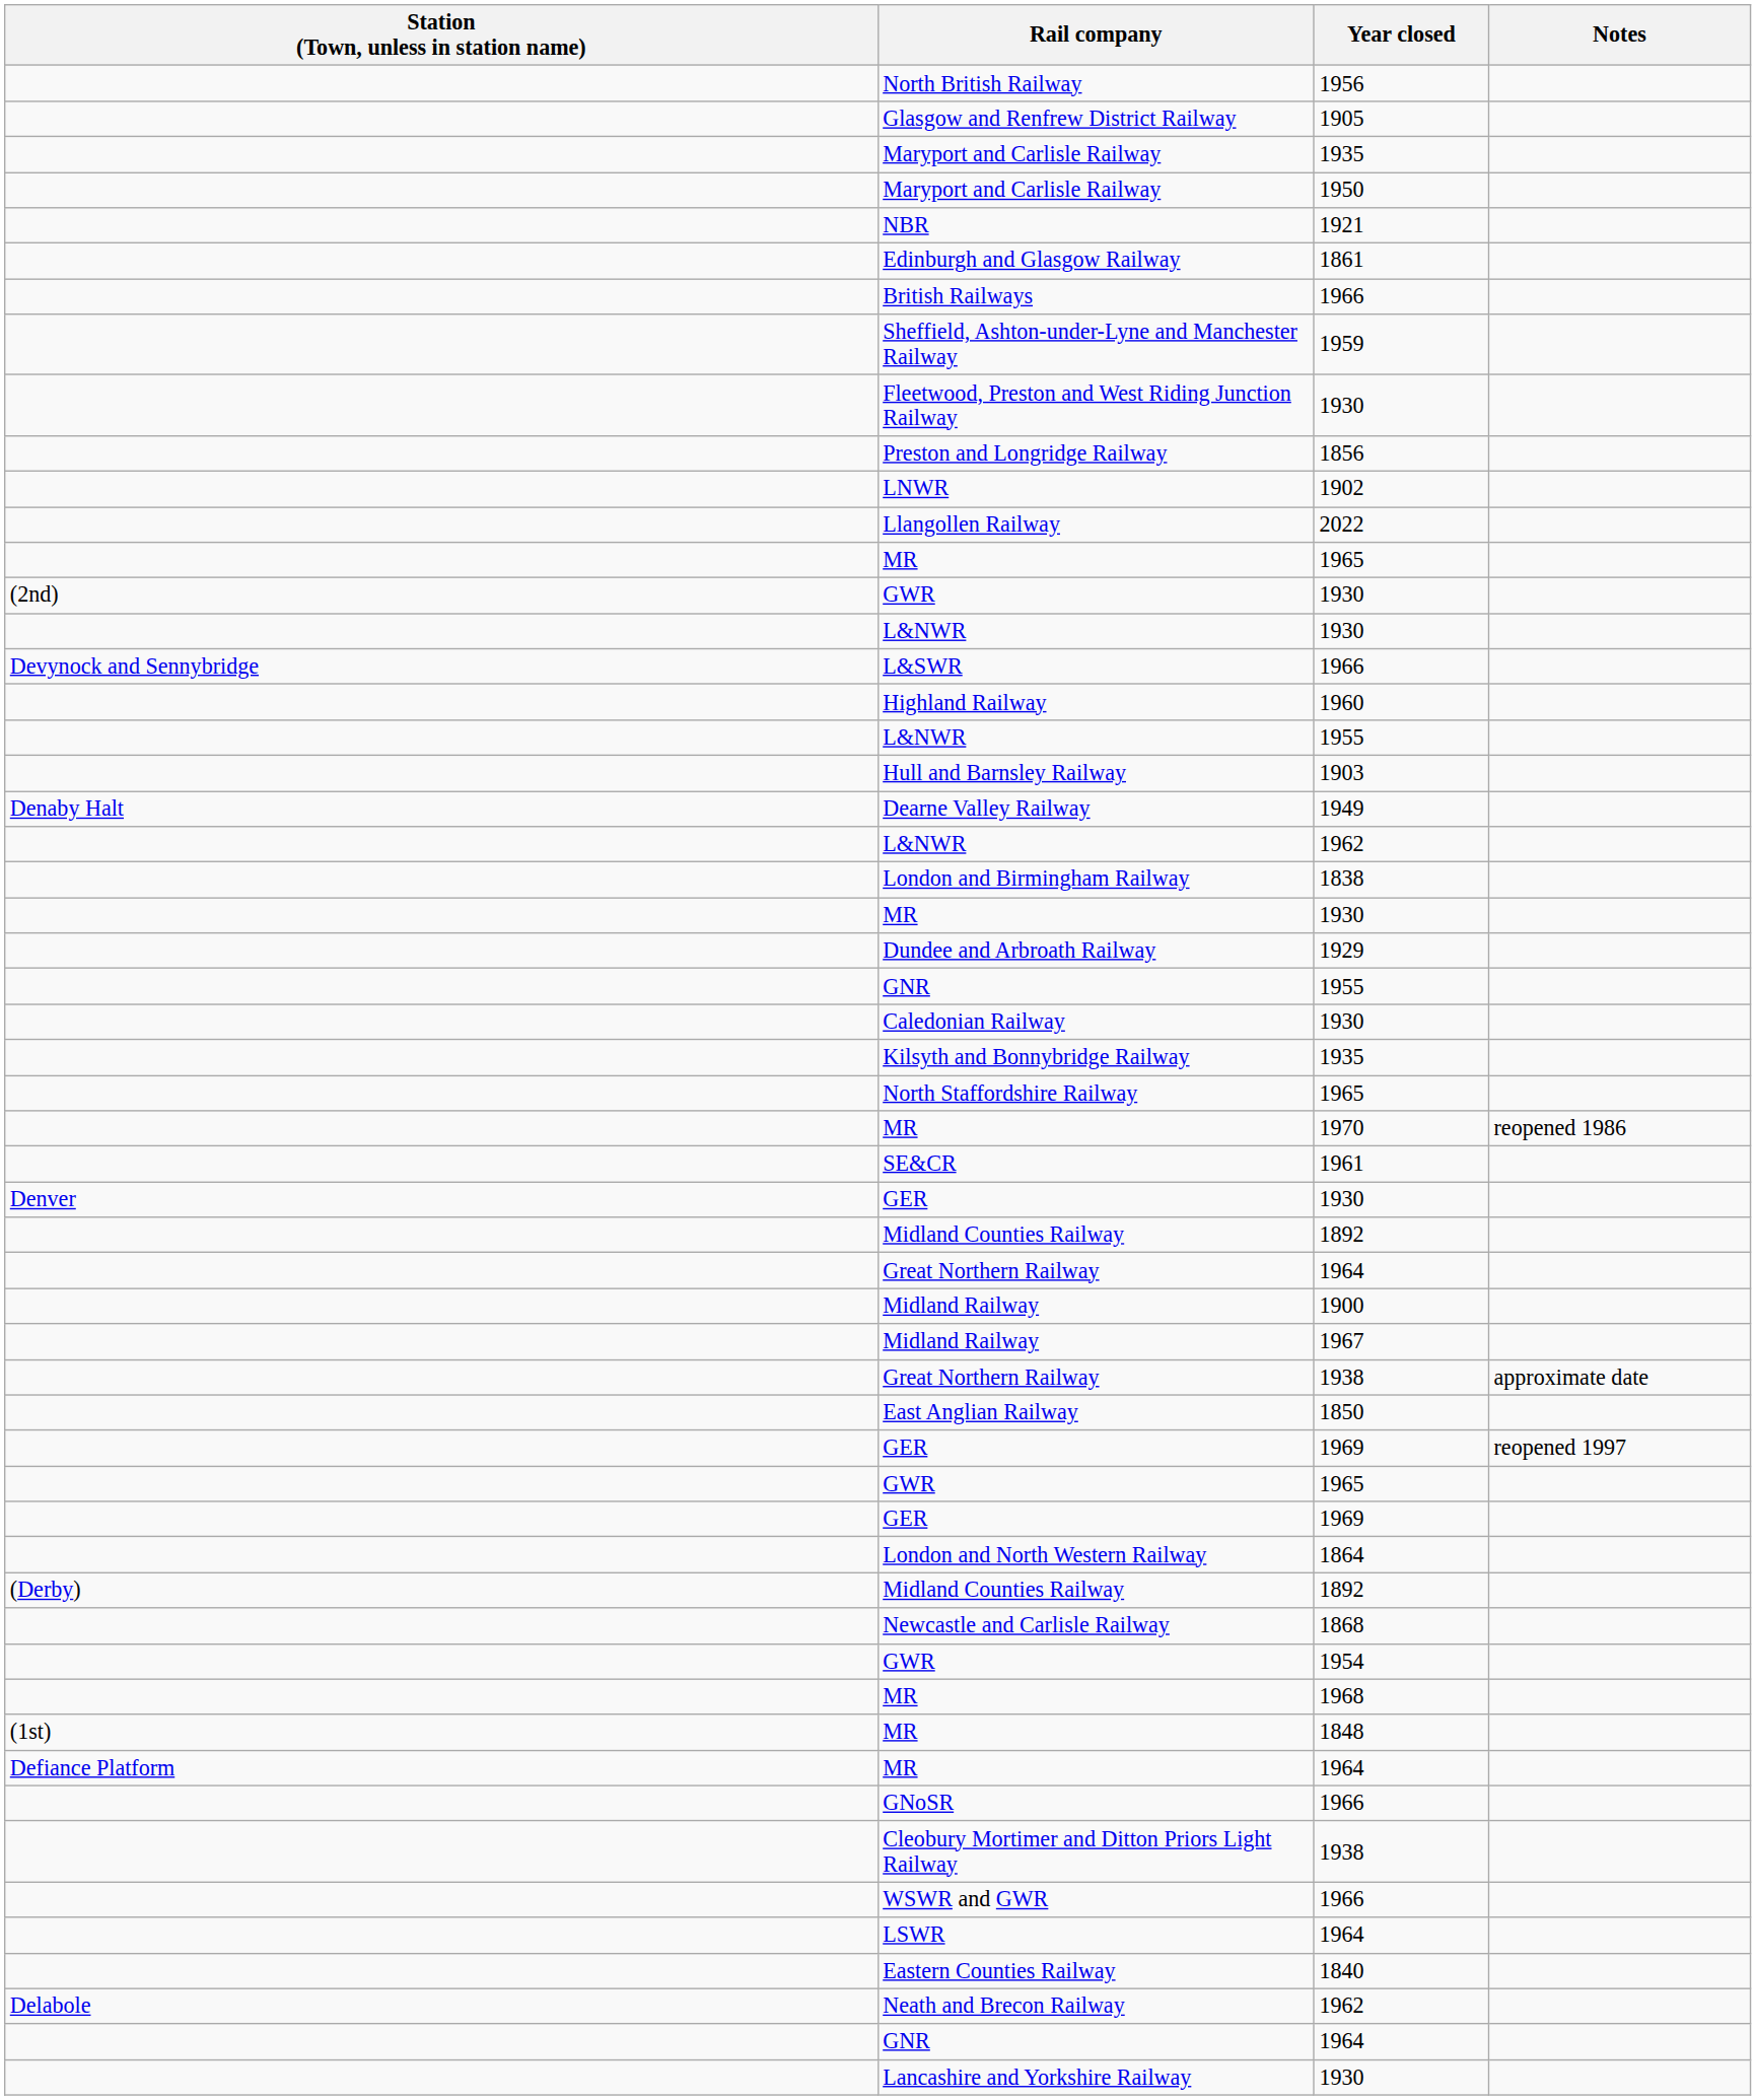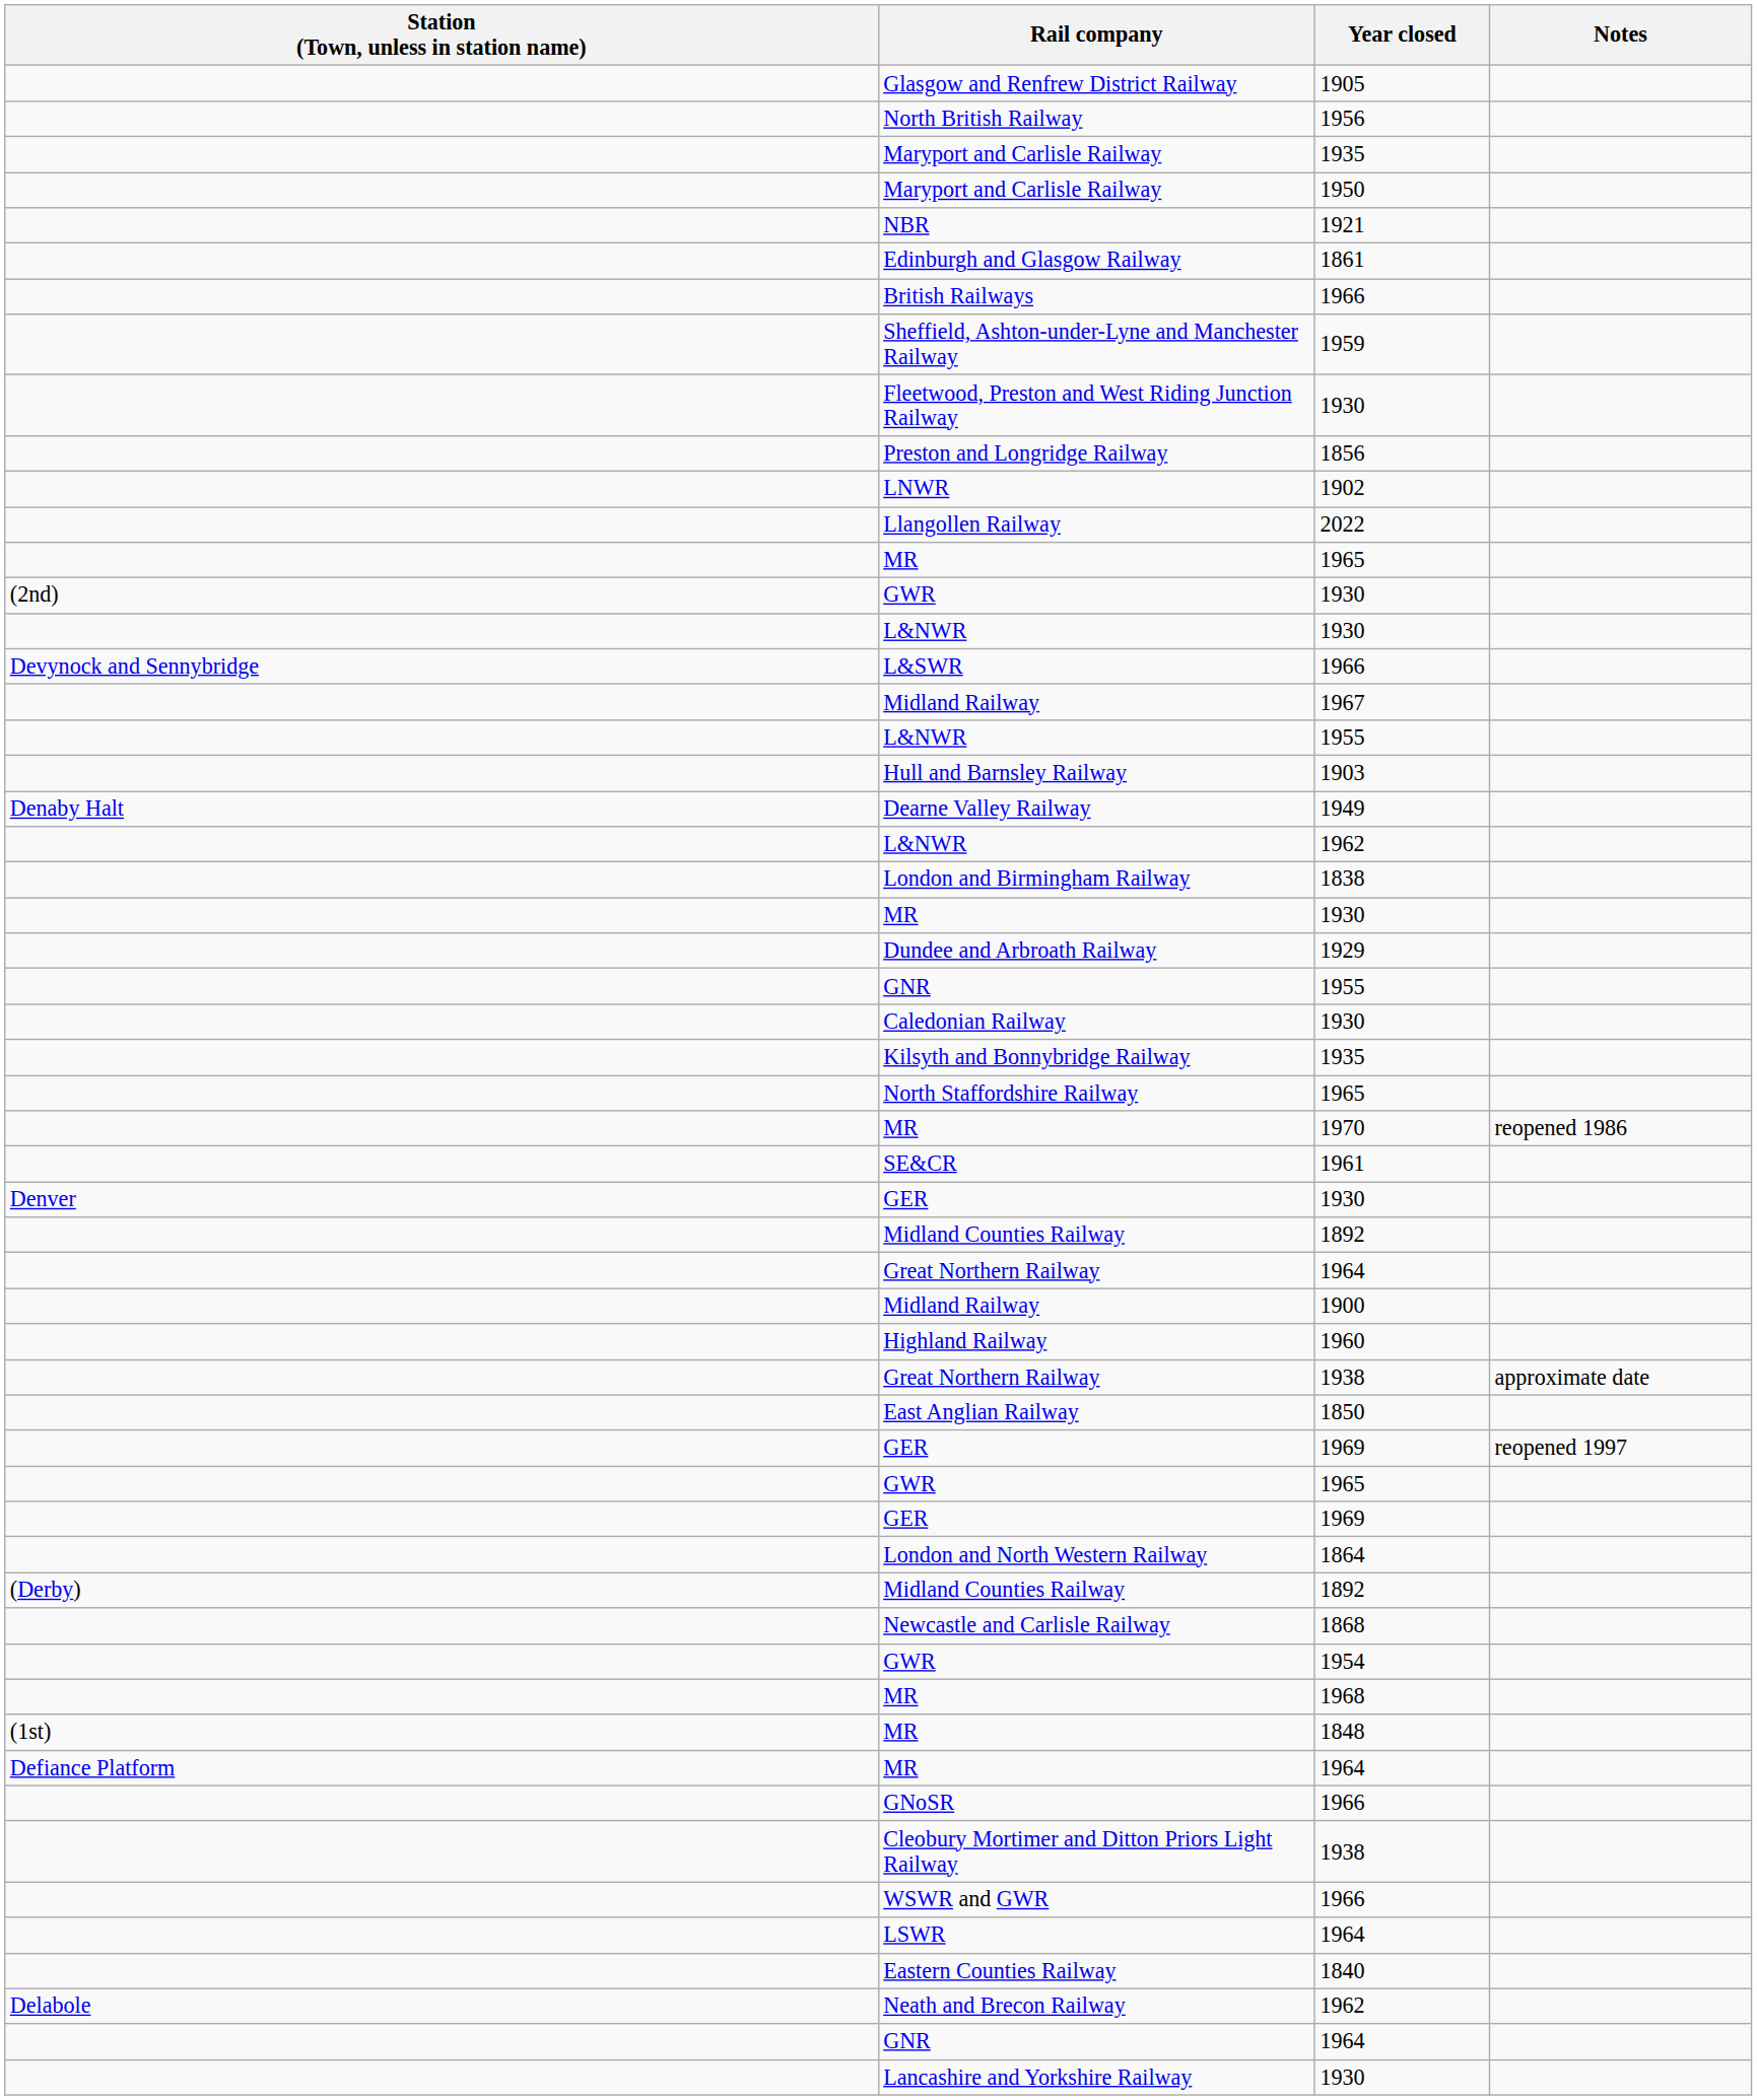rows swapped: North British Railway <-> Glasgow and Renfrew District Railway
rows swapped: Highland Railway <-> Midland Railway / 1967
